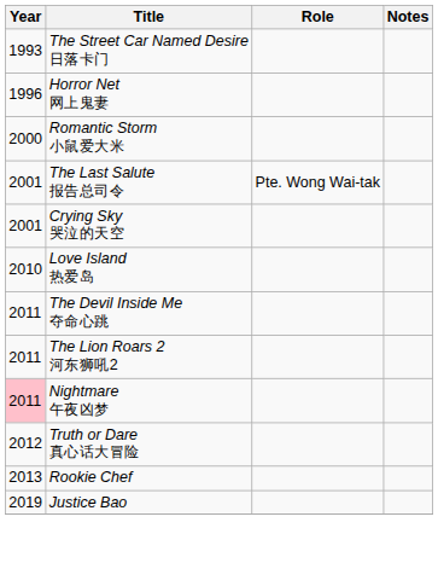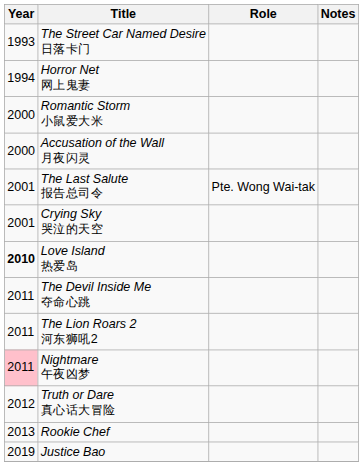Horror Net 网上鬼妻 | Year: 1996 -> 1994
+ row: 2000 | Accusation of the Wall 月夜闪灵
Love Island 热爱岛 | Year: normal -> bold
